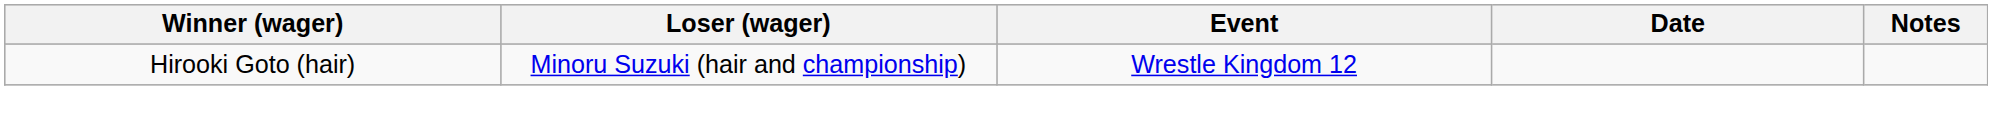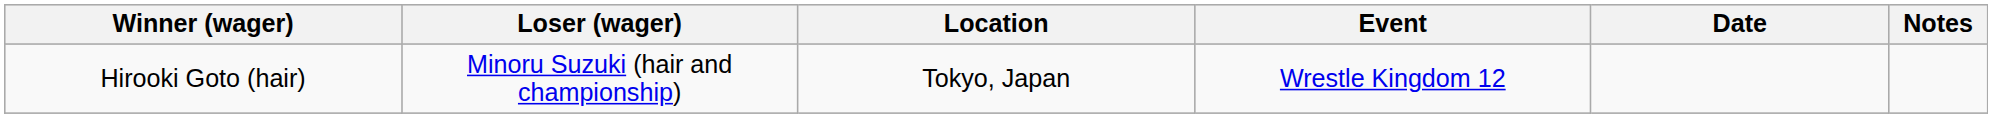+ column: Location | Tokyo, Japan
